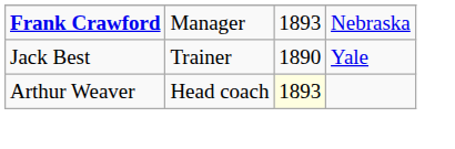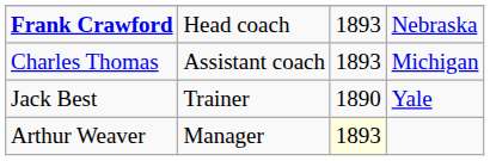Frank Crawford | column 2: Manager -> Head coach
+ row: Charles Thomas | Assistant coach | 1893 | Michigan
Arthur Weaver | column 2: Head coach -> Manager
